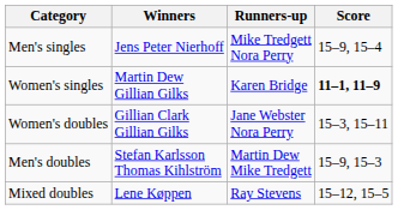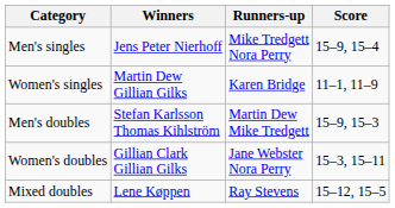Women's singles | Score: bold -> normal
rows swapped: Men's doubles <-> Women's doubles
